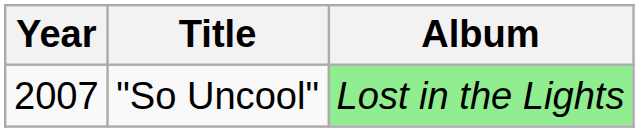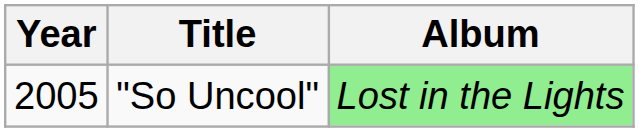"So Uncool" | Year: 2007 -> 2005
